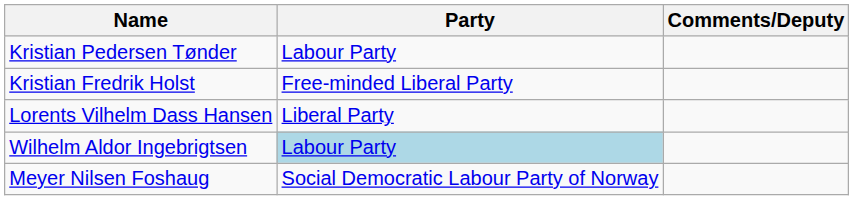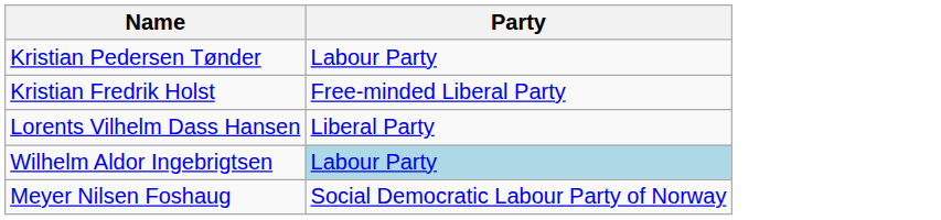- column: Comments/Deputy
